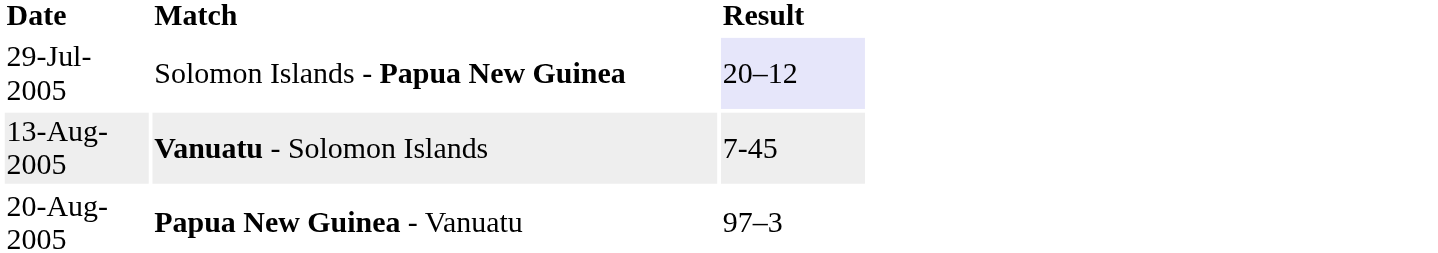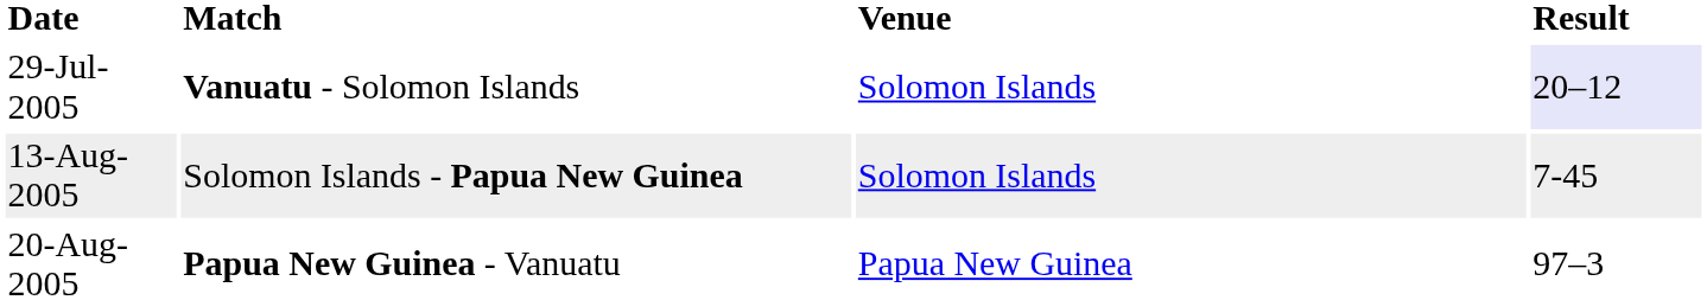+ column: Venue | Solomon Islands | Solomon Islands | Papua New Guinea
29-Jul-2005 | Match: Solomon Islands - Papua New Guinea -> Vanuatu - Solomon Islands
13-Aug-2005 | Match: Vanuatu - Solomon Islands -> Solomon Islands - Papua New Guinea
